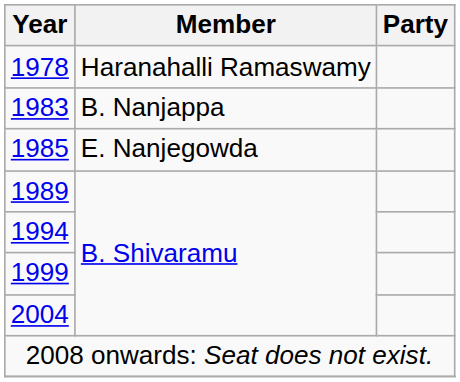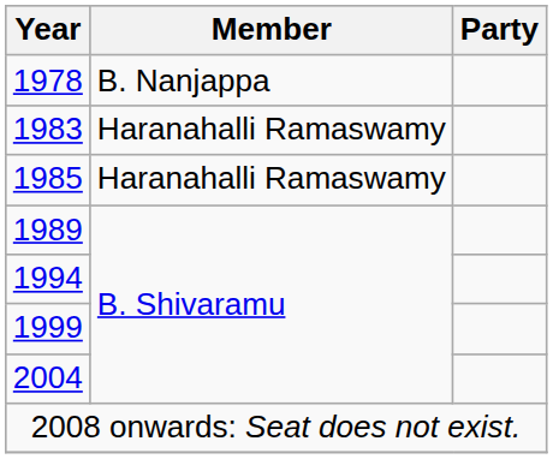1978 | Member: Haranahalli Ramaswamy -> B. Nanjappa
1983 | Member: B. Nanjappa -> Haranahalli Ramaswamy
1985 | Member: E. Nanjegowda -> Haranahalli Ramaswamy
